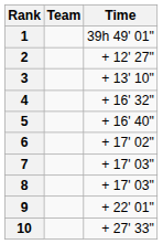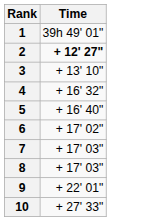- column: Team
2 | Time: normal -> bold
